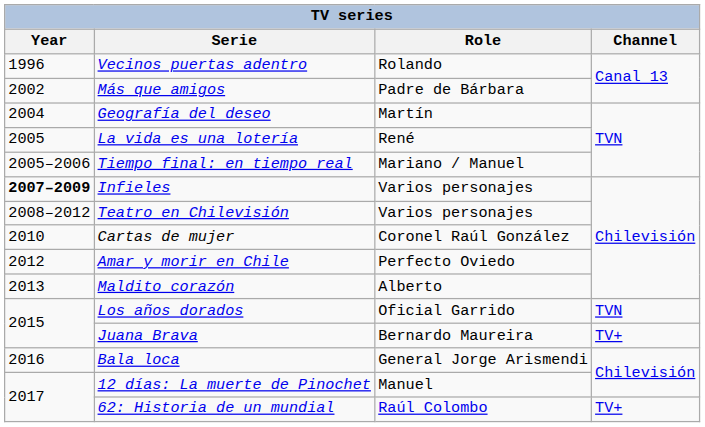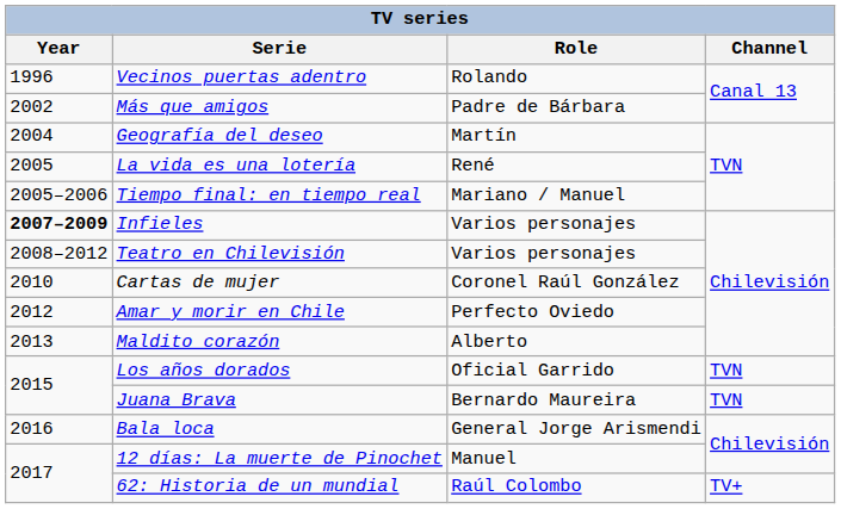Juana Brava | Channel: TV+ -> TVN
